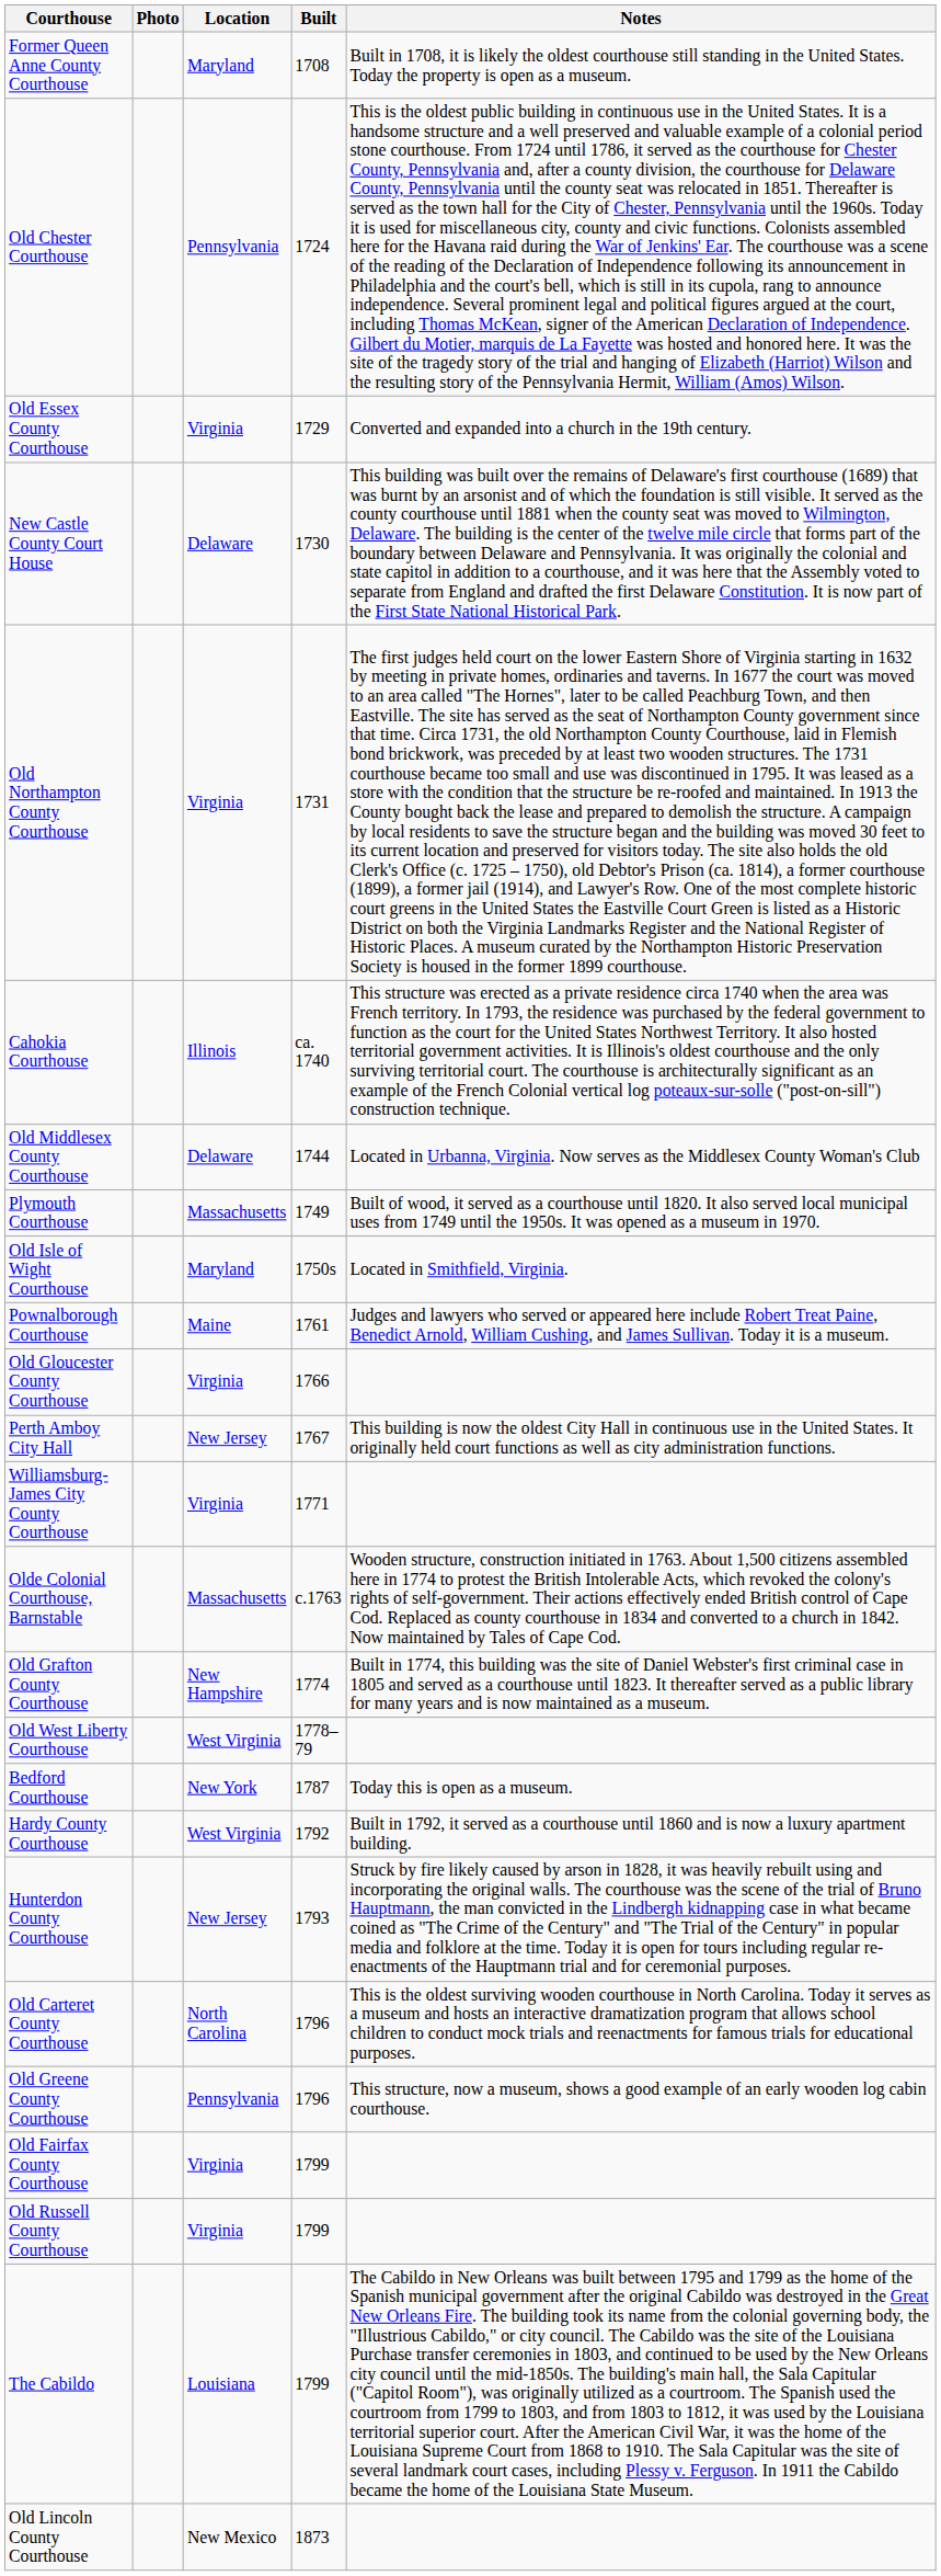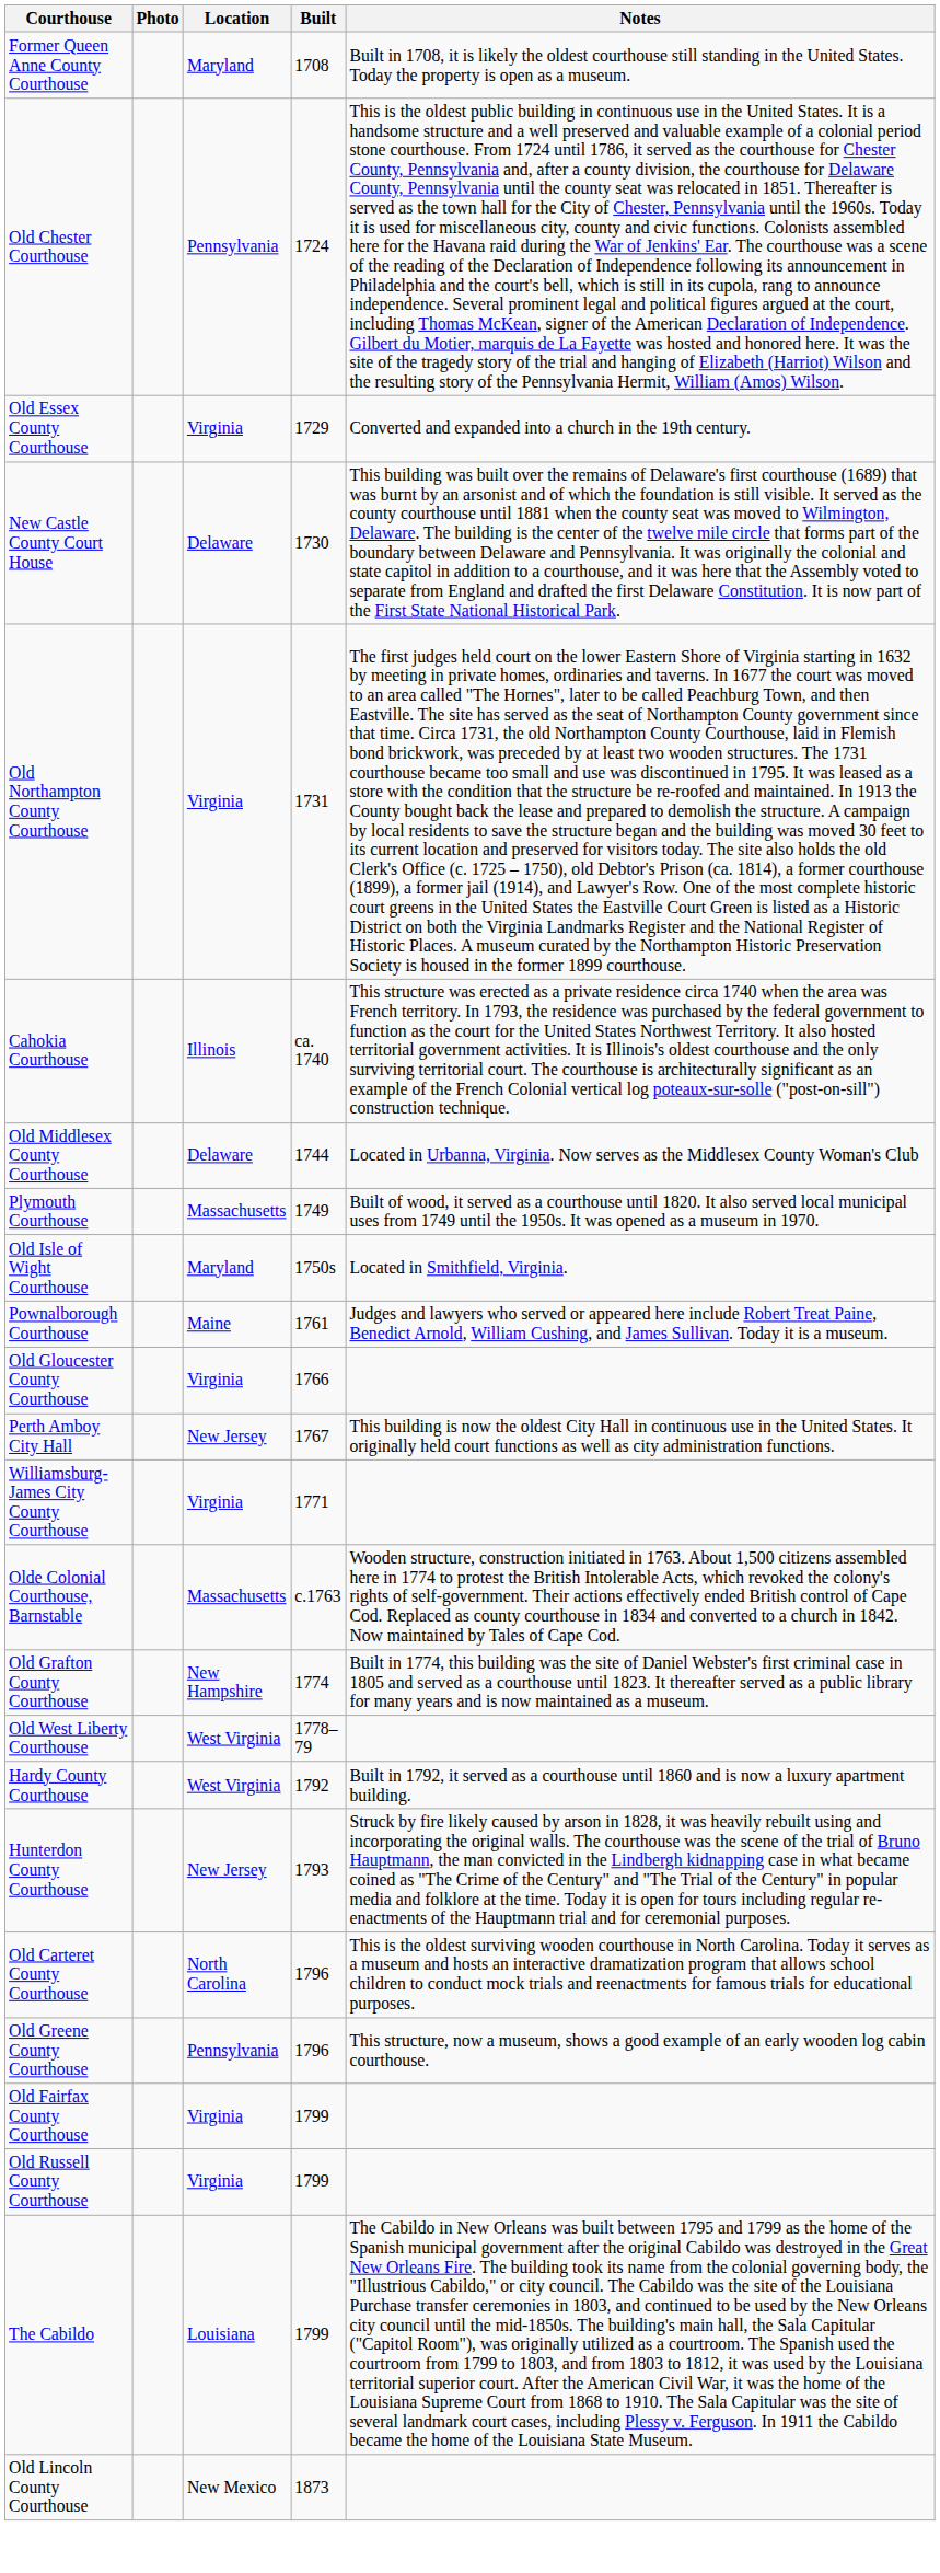- row: Bedford Courthouse | New York | 1787 | Today this is open as a museum.
